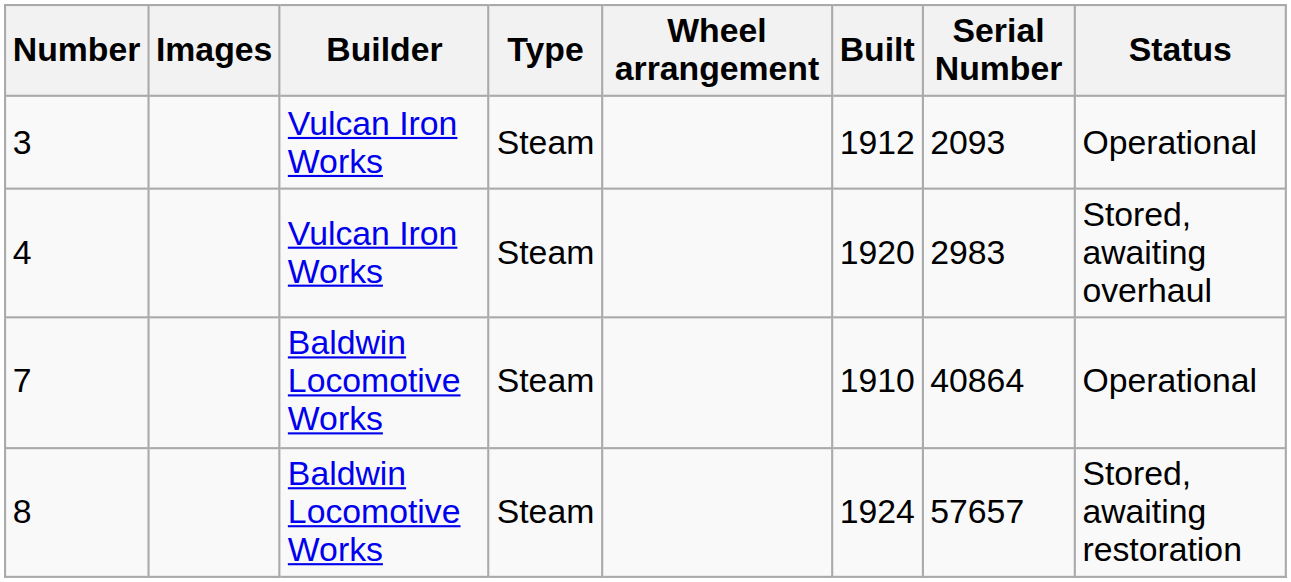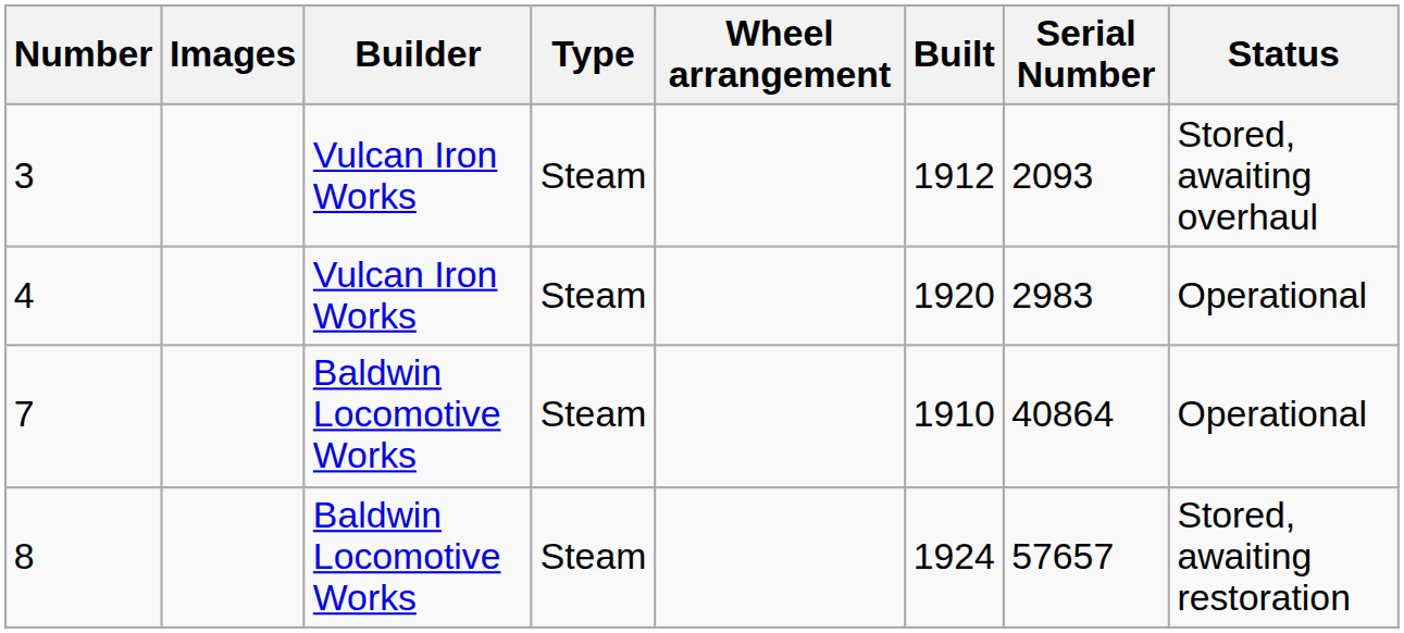3 | Status: Operational -> Stored, awaiting overhaul
4 | Status: Stored, awaiting overhaul -> Operational
